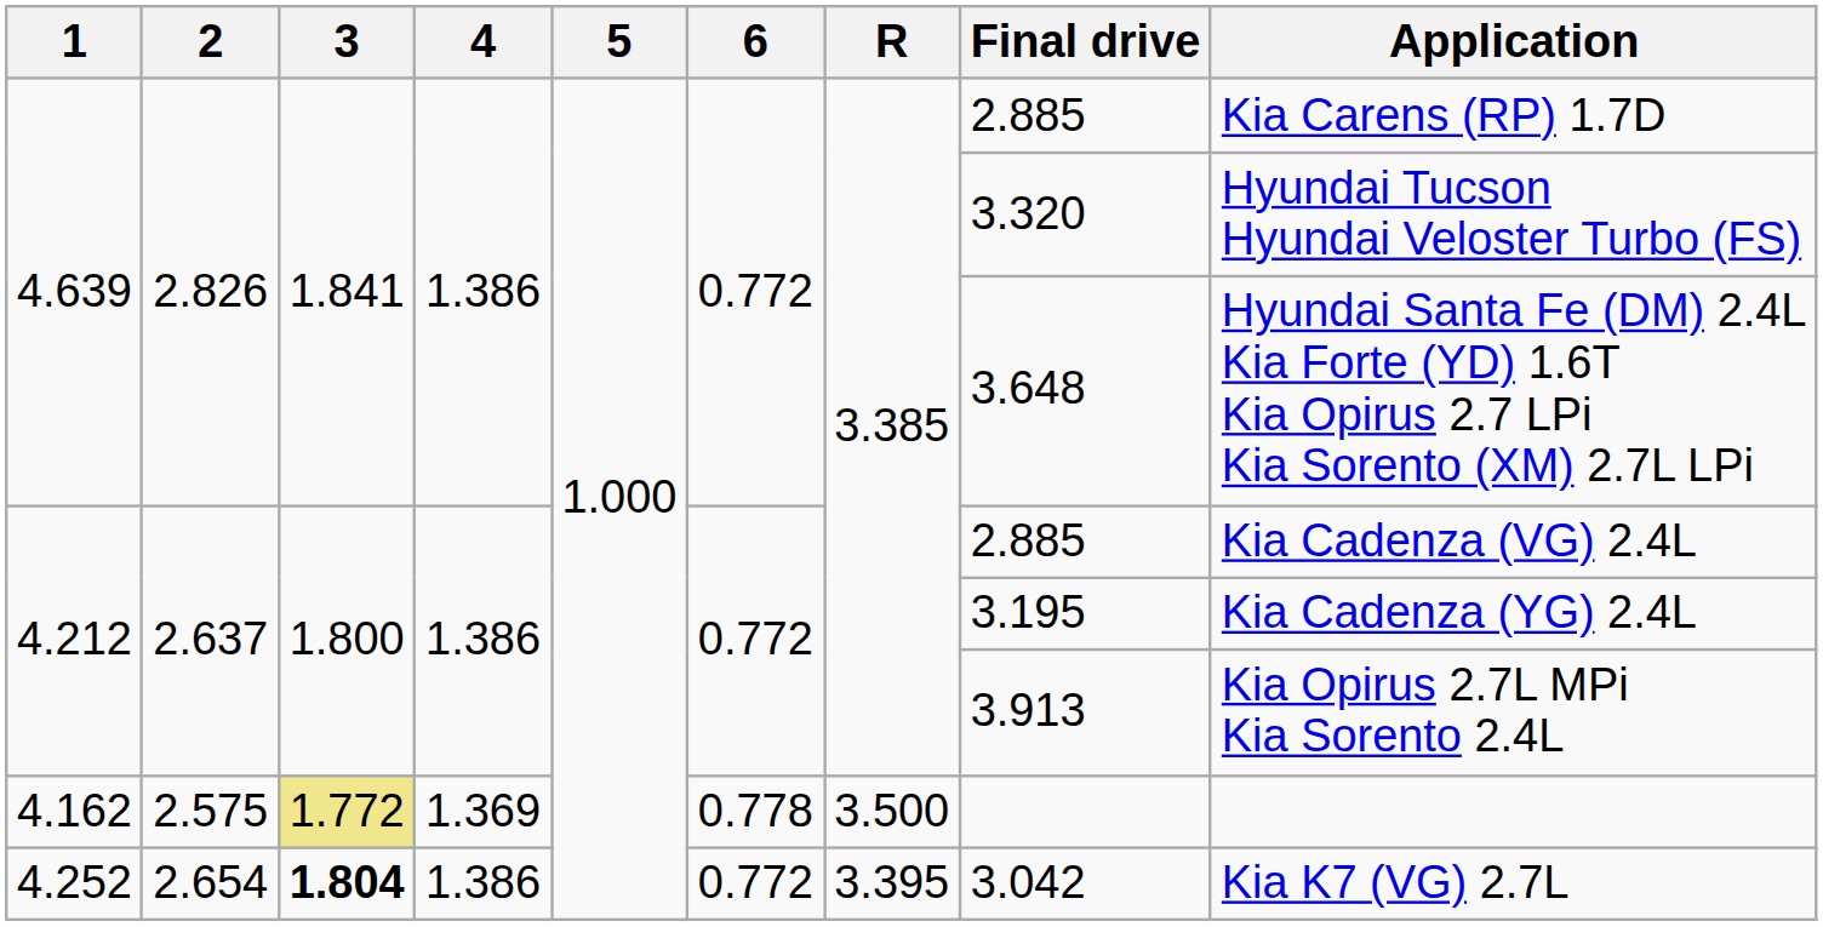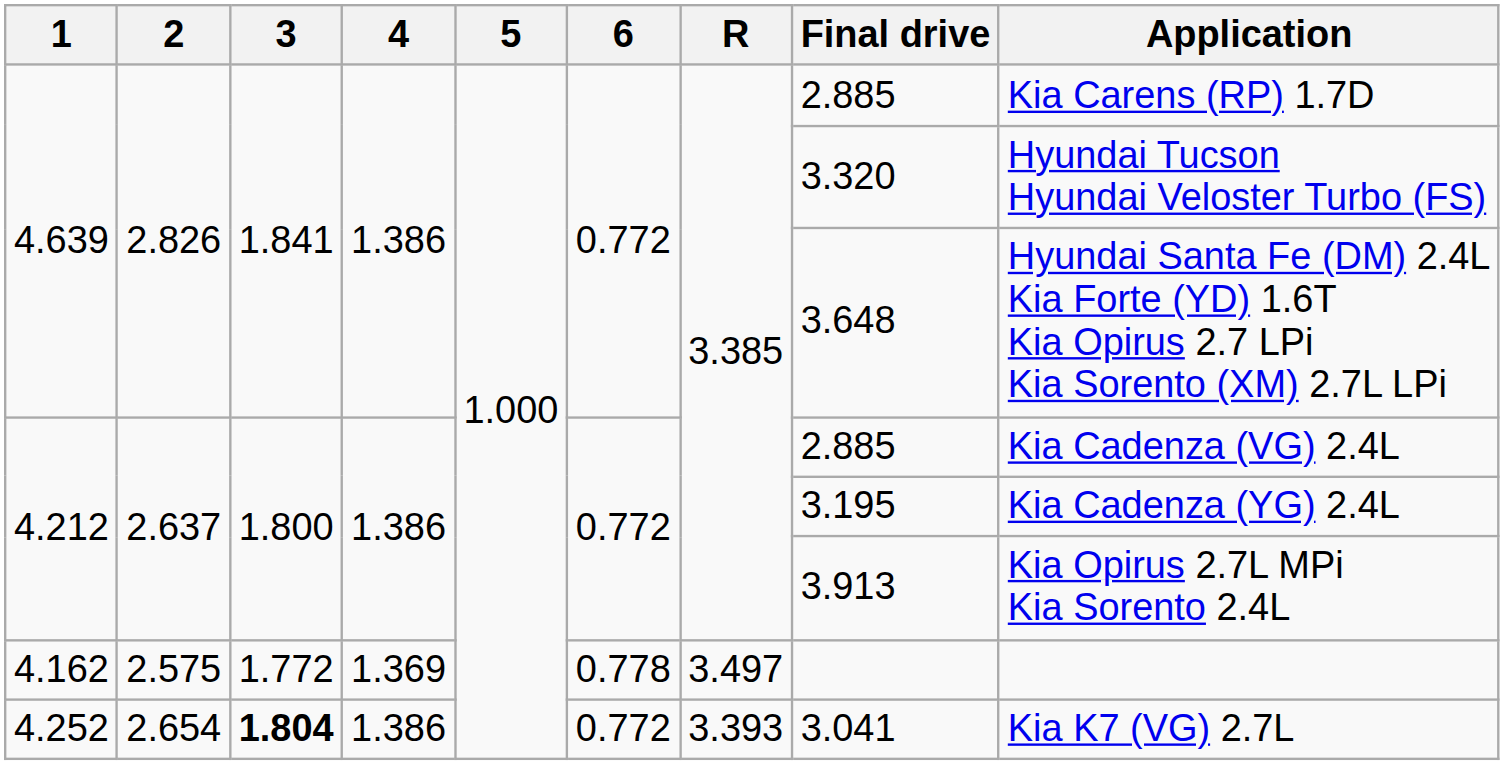4.162 | 3: khaki background -> no background
4.162 | R: 3.500 -> 3.497
4.252 | R: 3.395 -> 3.393
4.252 | Final drive: 3.042 -> 3.041
